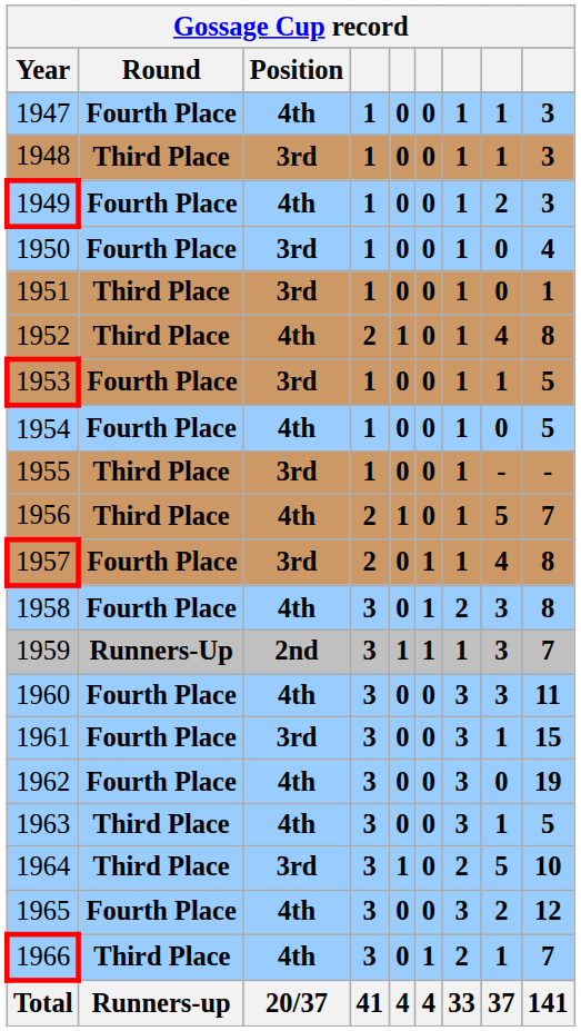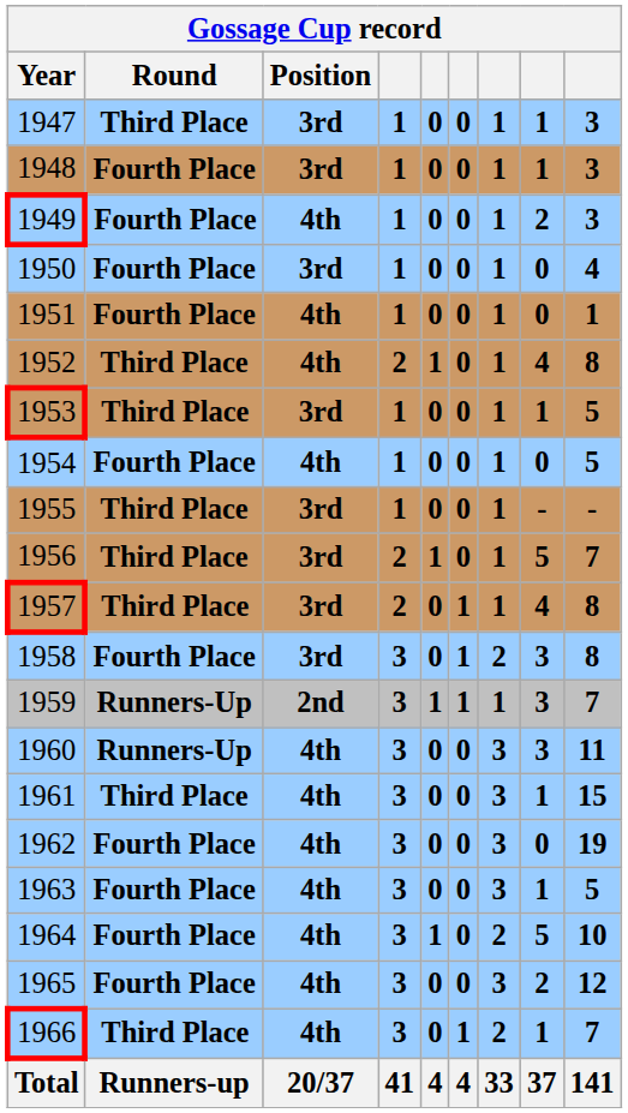1947 | Round: Fourth Place -> Third Place
1947 | Position: 4th -> 3rd
1948 | Round: Third Place -> Fourth Place
1951 | Round: Third Place -> Fourth Place
1951 | Position: 3rd -> 4th
1953 | Round: Fourth Place -> Third Place
1956 | Position: 4th -> 3rd
1957 | Round: Fourth Place -> Third Place
1958 | Position: 4th -> 3rd
1960 | Round: Fourth Place -> Runners-Up
1961 | Round: Fourth Place -> Third Place
1961 | Position: 3rd -> 4th
1963 | Round: Third Place -> Fourth Place
1964 | Round: Third Place -> Fourth Place
1964 | Position: 3rd -> 4th
